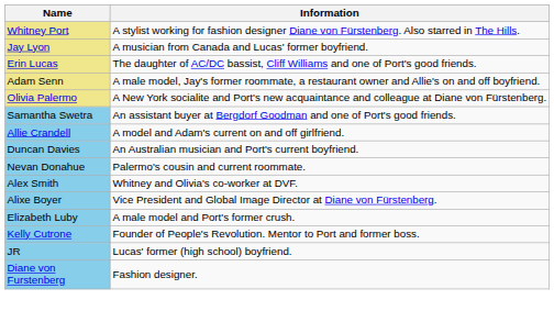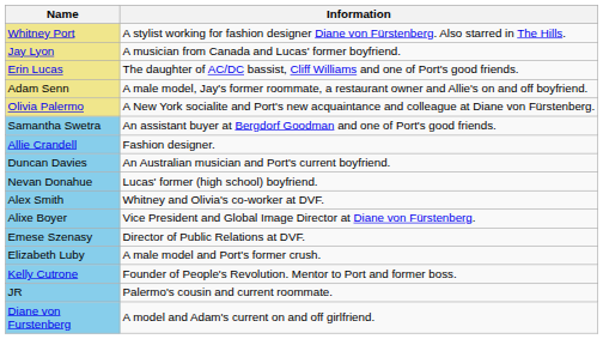Allie Crandell | Information: A model and Adam's current on and off girlfriend. -> Fashion designer.
Nevan Donahue | Information: Palermo's cousin and current roommate. -> Lucas' former (high school) boyfriend.
+ row: Emese Szenasy | Director of Public Relations at DVF.
JR | Information: Lucas' former (high school) boyfriend. -> Palermo's cousin and current roommate.
Diane von Furstenberg | Information: Fashion designer. -> A model and Adam's current on and off girlfriend.
